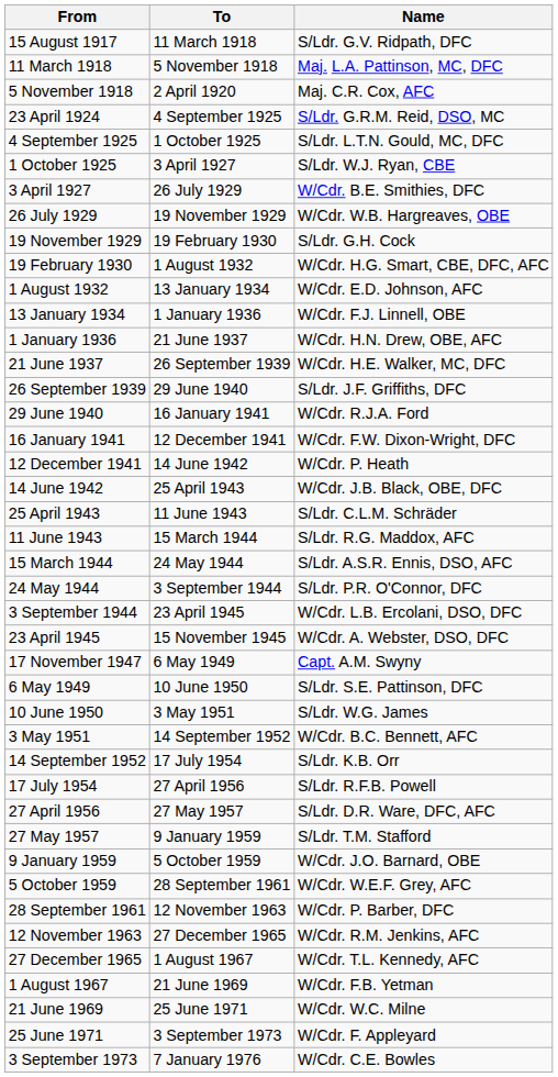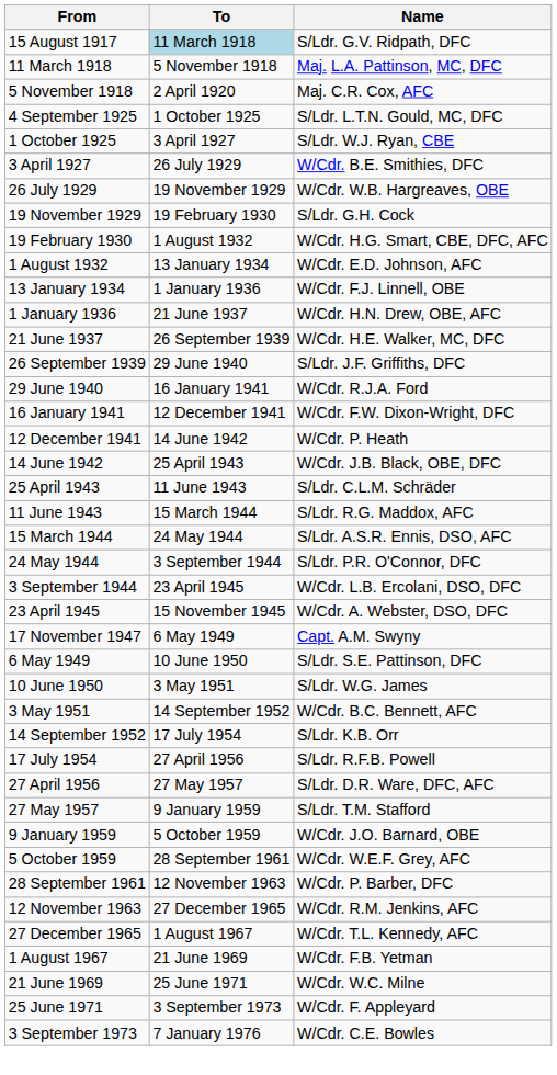15 August 1917 | To: no background -> lightblue background
- row: 23 April 1924 | 4 September 1925 | S/Ldr. G.R.M. Reid, DSO, MC
